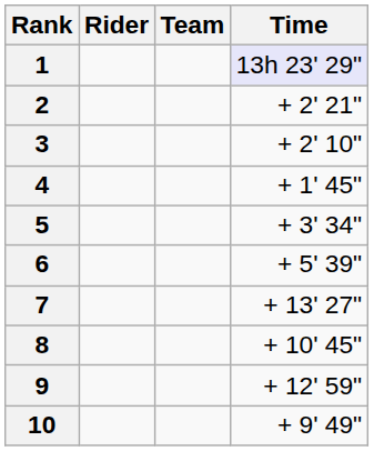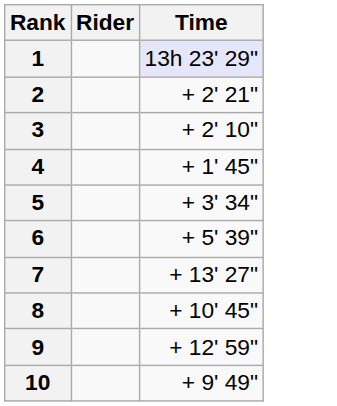- column: Team
